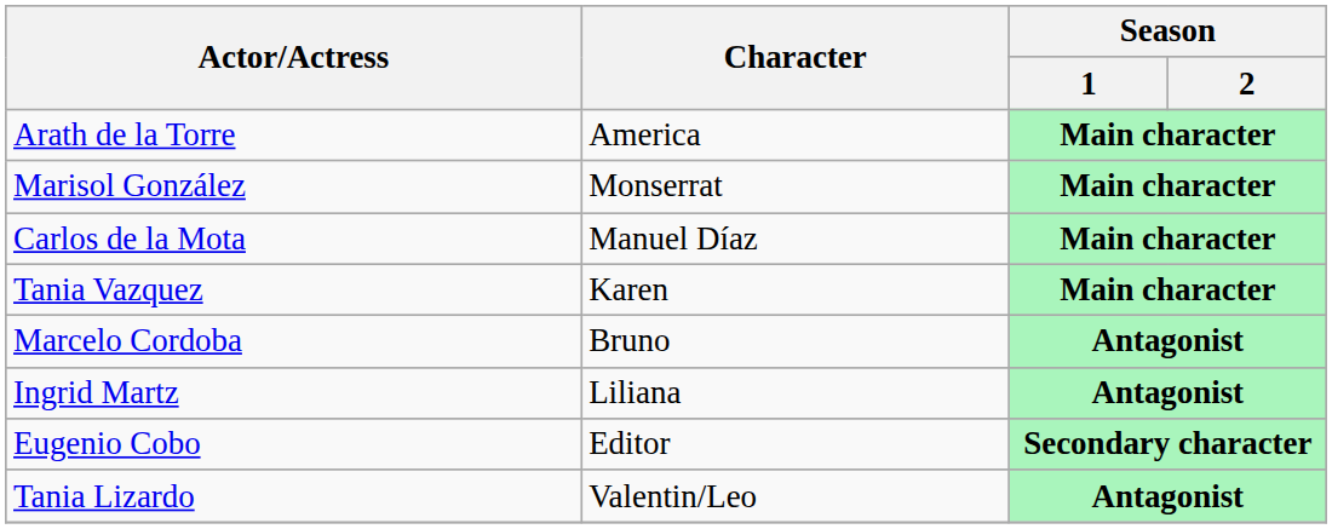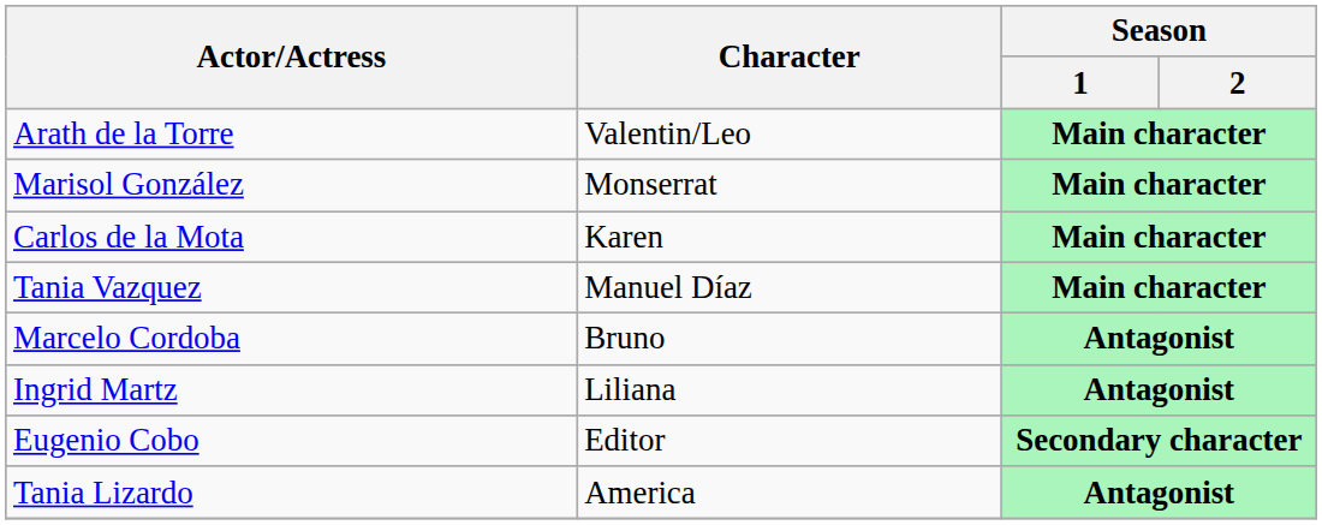Arath de la Torre | Character: America -> Valentin/Leo
Carlos de la Mota | Character: Manuel Díaz -> Karen
Tania Vazquez | Character: Karen -> Manuel Díaz
Tania Lizardo | Character: Valentin/Leo -> America
